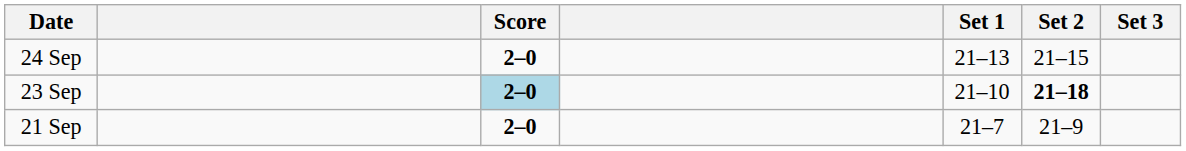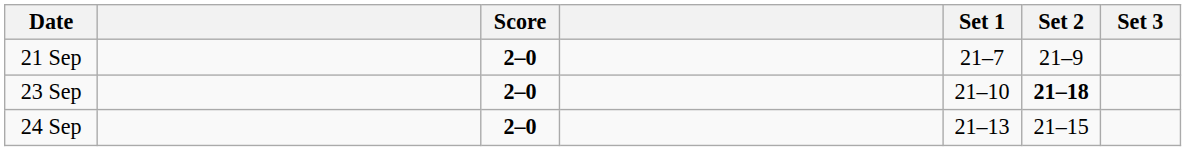rows swapped: 21 Sep <-> 24 Sep
23 Sep | Score: lightblue background -> no background
